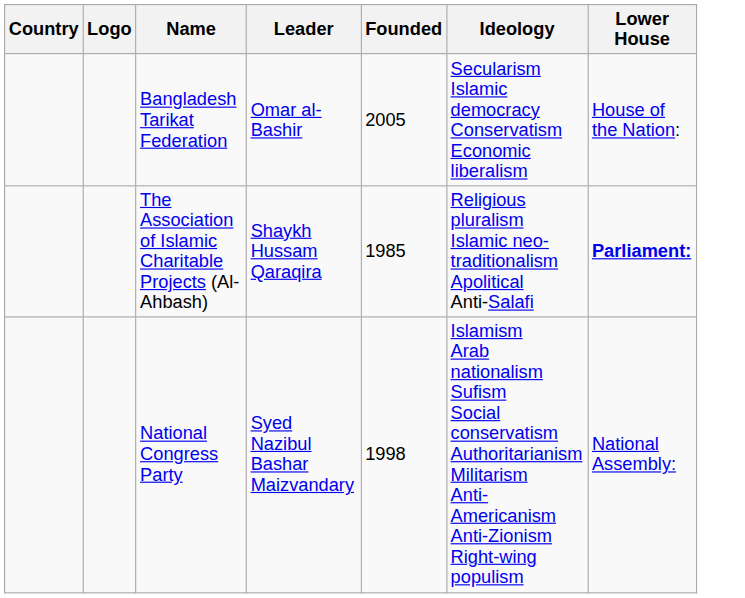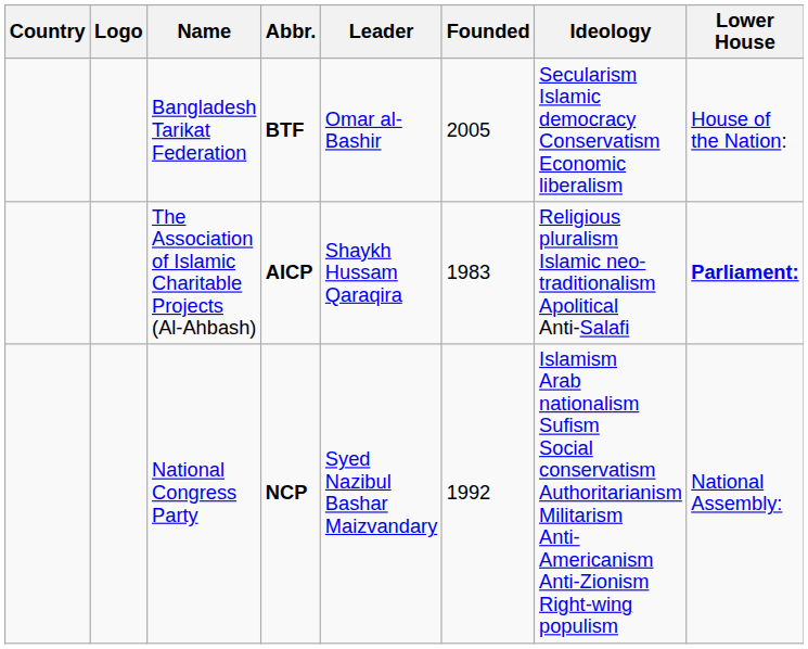+ column: Abbr. | BTF | AICP | NCP
The Association of Islamic Charitable Projects (Al-Ahbash) | Founded: 1985 -> 1983
National Congress Party | Founded: 1998 -> 1992
